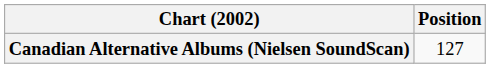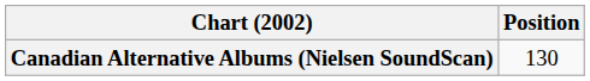Canadian Alternative Albums (Nielsen SoundScan) | Position: 127 -> 130
